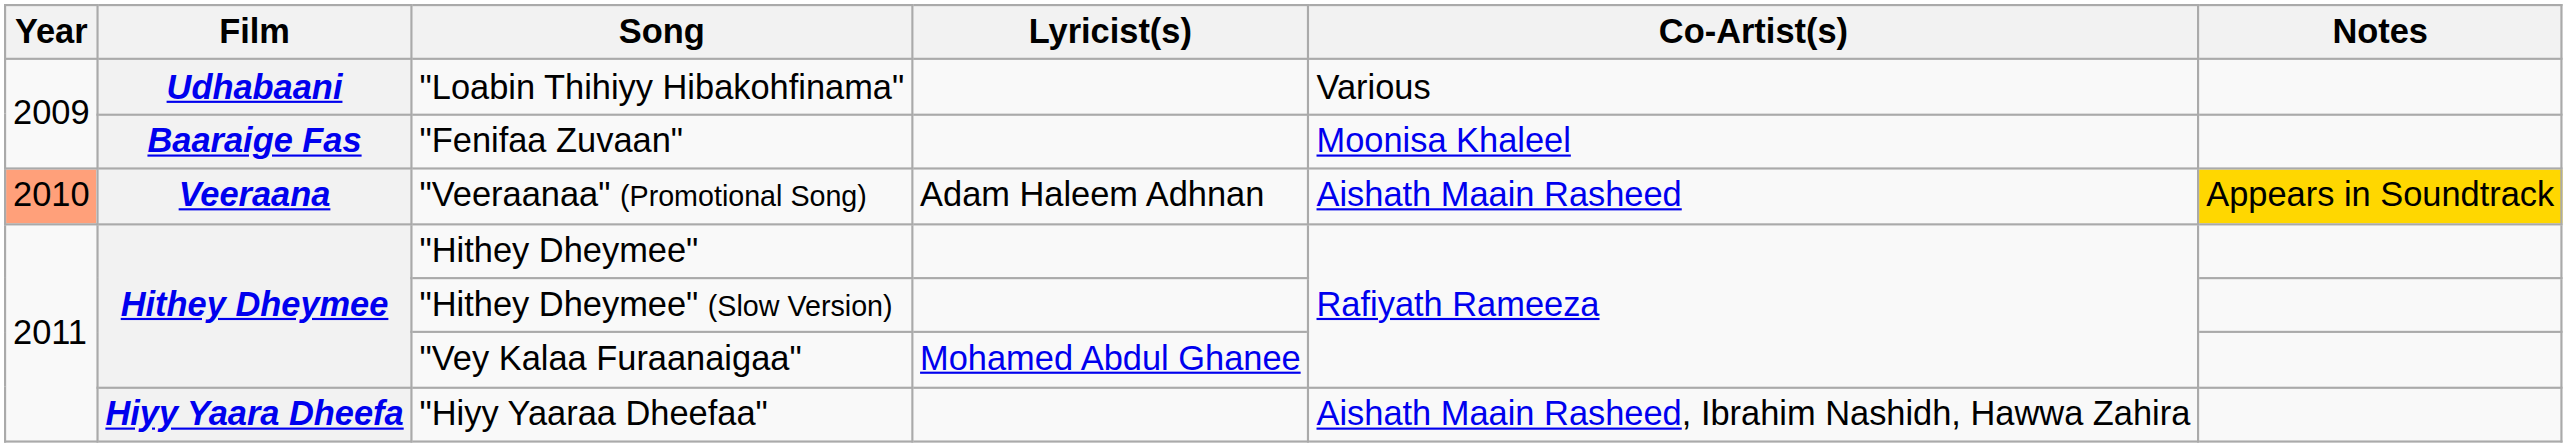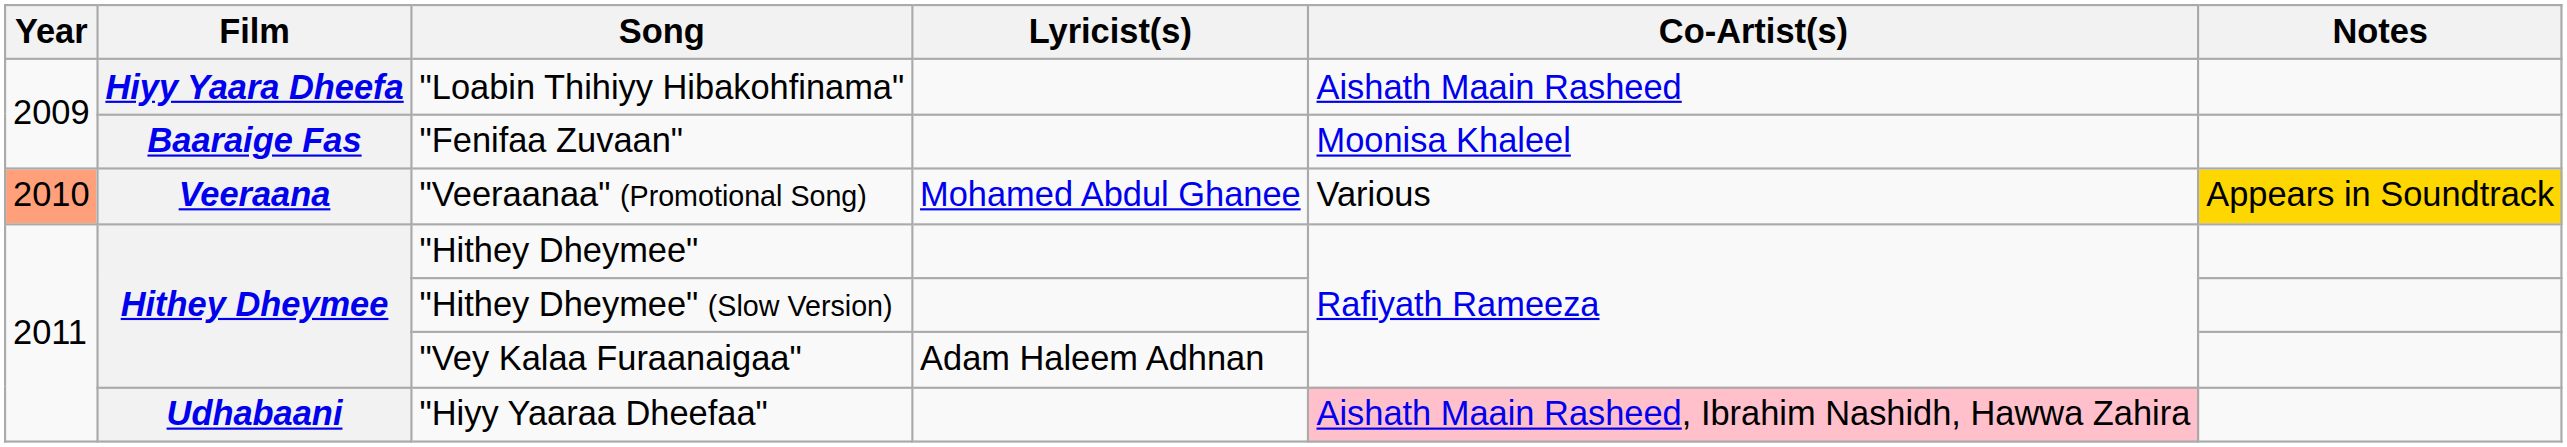"Loabin Thihiyy Hibakohfinama" | Film: Udhabaani -> Hiyy Yaara Dheefa
"Loabin Thihiyy Hibakohfinama" | Co-Artist(s): Various -> Aishath Maain Rasheed
"Veeraanaa" (Promotional Song) | Lyricist(s): Adam Haleem Adhnan -> Mohamed Abdul Ghanee
"Veeraanaa" (Promotional Song) | Co-Artist(s): Aishath Maain Rasheed -> Various
"Vey Kalaa Furaanaigaa" | Lyricist(s): Mohamed Abdul Ghanee -> Adam Haleem Adhnan
"Hiyy Yaaraa Dheefaa" | Film: Hiyy Yaara Dheefa -> Udhabaani
"Hiyy Yaaraa Dheefaa" | Co-Artist(s): no background -> pink background
